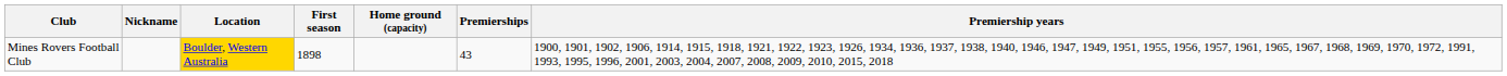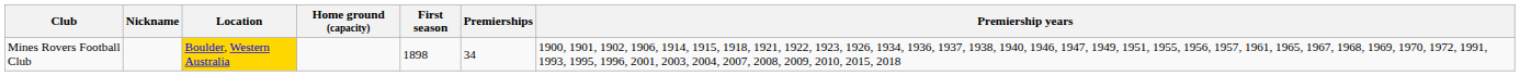columns swapped: Home ground (capacity) <-> First season
Mines Rovers Football Club | Premierships: 43 -> 34
